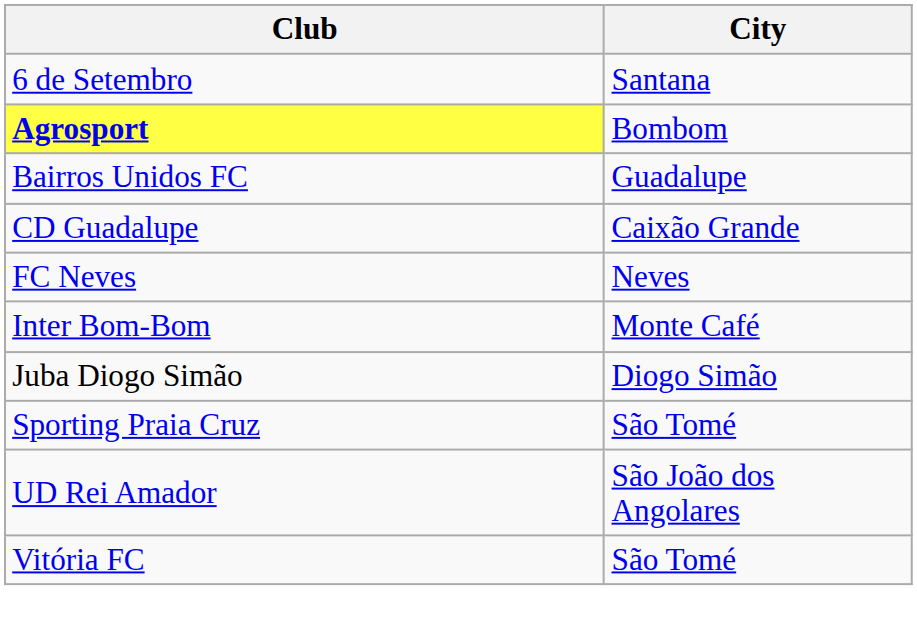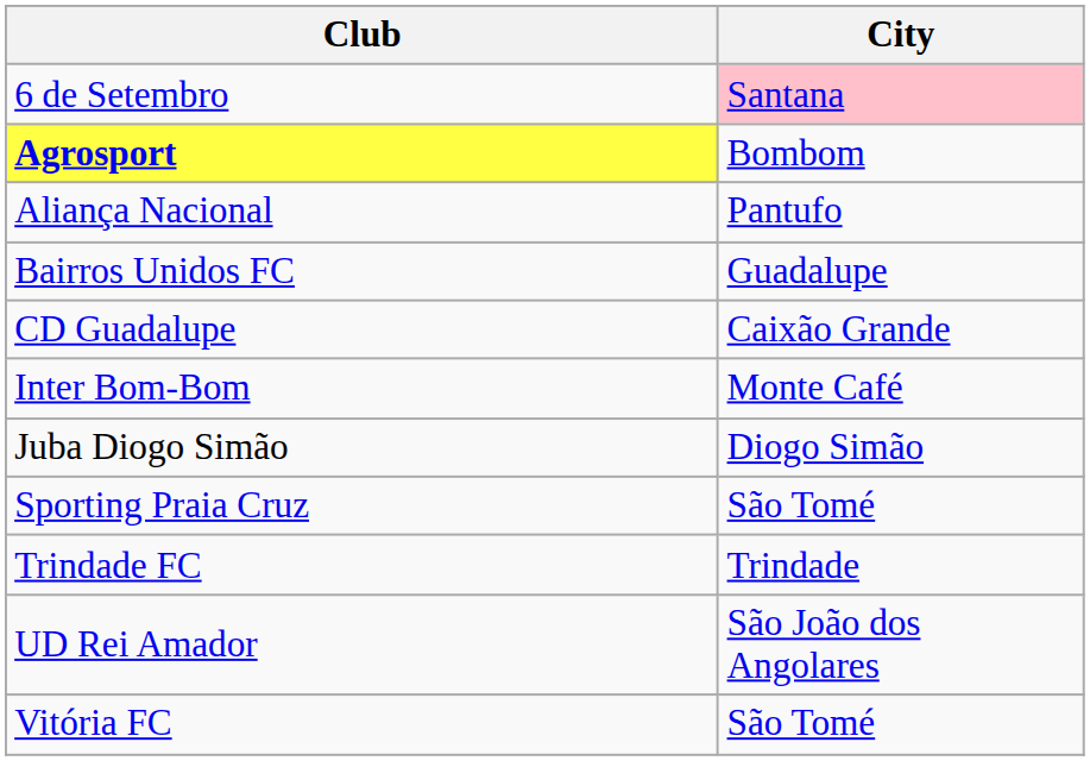6 de Setembro | City: no background -> pink background
+ row: Aliança Nacional | Pantufo
- row: FC Neves | Neves
+ row: Trindade FC | Trindade
